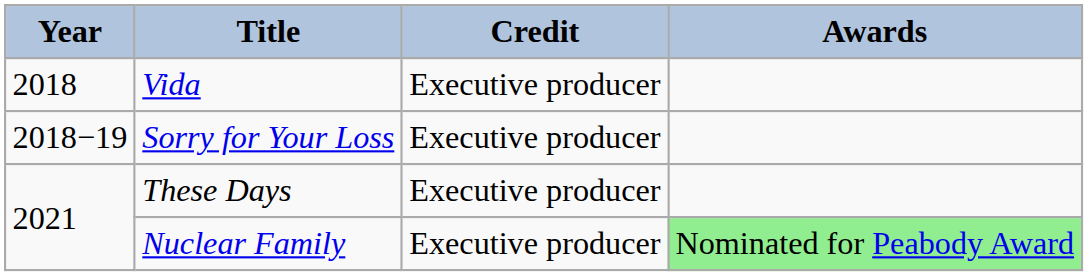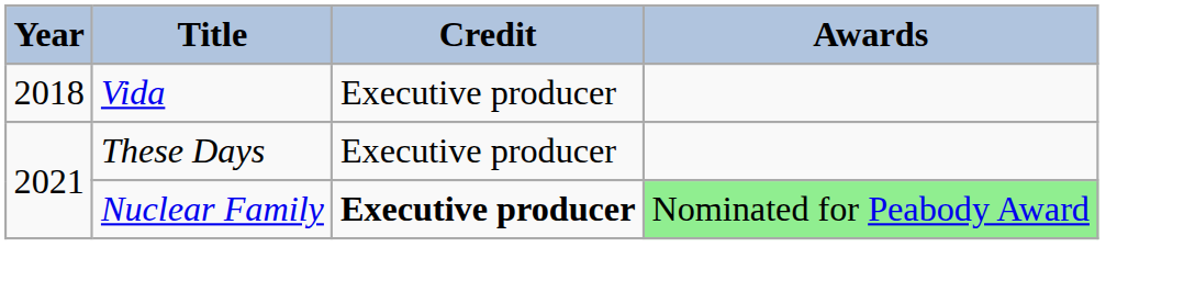- row: 2018−19 | Sorry for Your Loss | Executive producer
Nuclear Family | Credit: normal -> bold
